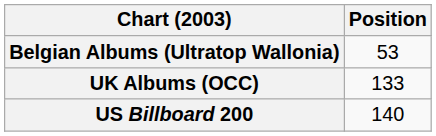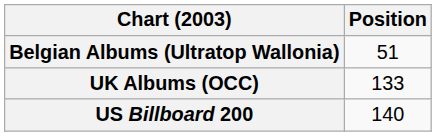Belgian Albums (Ultratop Wallonia) | Position: 53 -> 51
